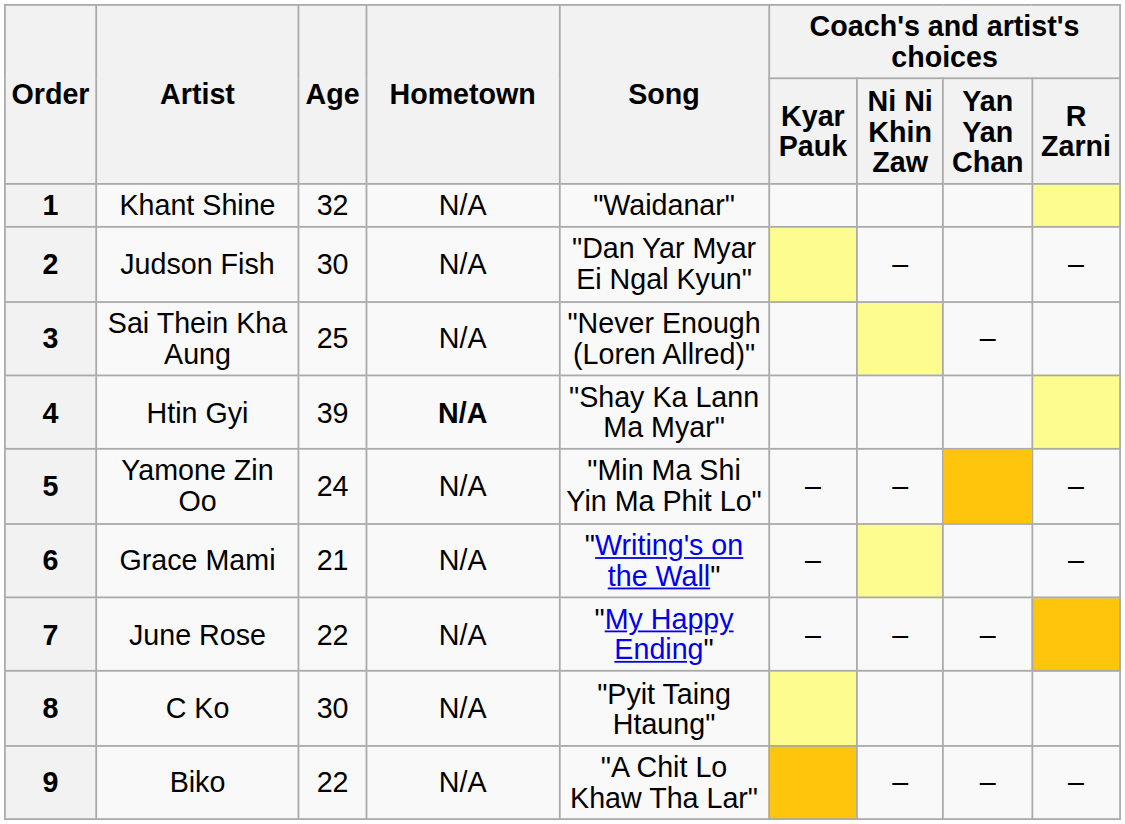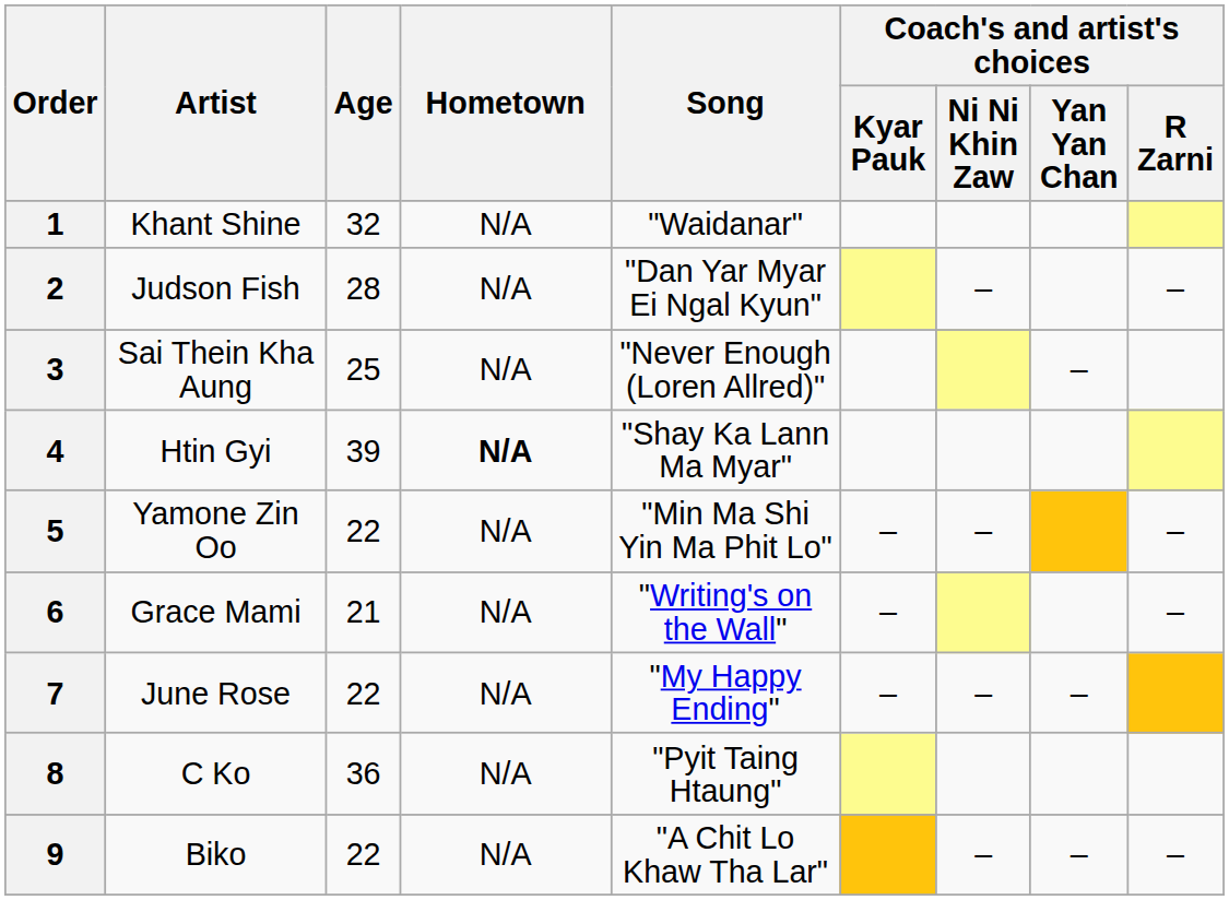2 | Age: 30 -> 28
5 | Age: 24 -> 22
8 | Age: 30 -> 36
